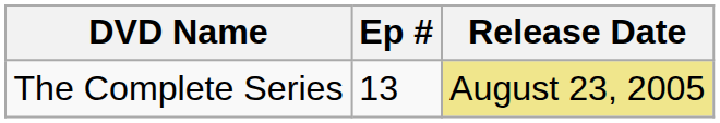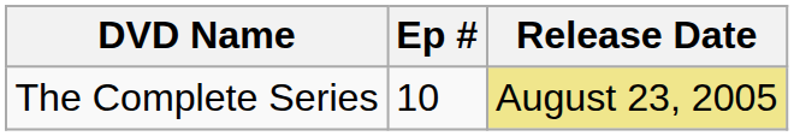The Complete Series | Ep #: 13 -> 10
